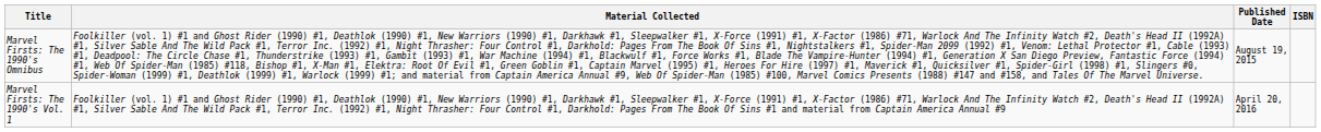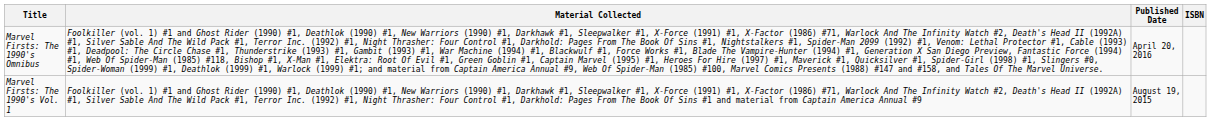Marvel Firsts: The 1990's Omnibus | Published Date: August 19, 2015 -> April 20, 2016
Marvel Firsts: The 1990's Vol. 1 | Published Date: April 20, 2016 -> August 19, 2015
